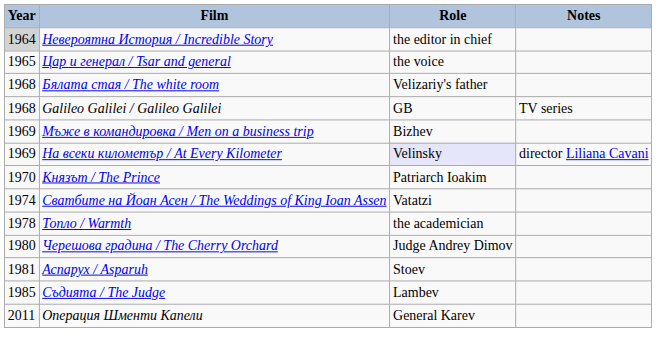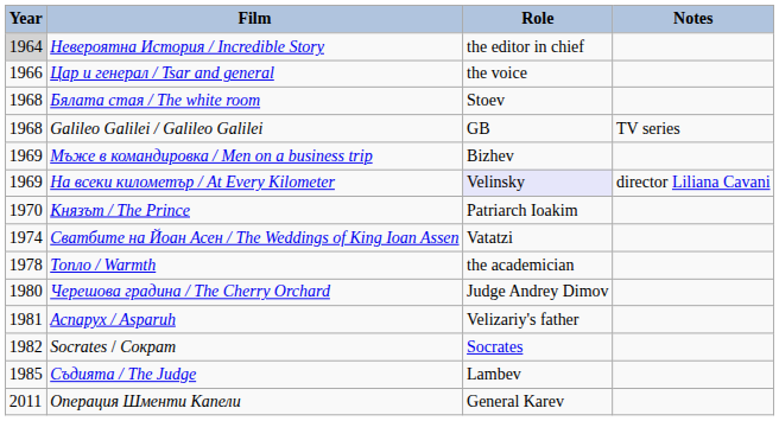Цар и генерал / Tsar and general | Year: 1965 -> 1966
Бялата стая / The white room | Role: Velizariy's father -> Stoev
Аспарух / Asparuh | Role: Stoev -> Velizariy's father
+ row: 1982 | Socrates / Сократ | Socrates
